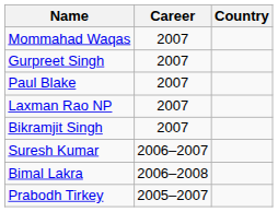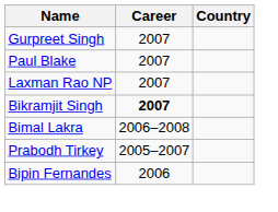- row: Mommahad Waqas | 2007
Bikramjit Singh | Career: normal -> bold
- row: Suresh Kumar | 2006–2007
+ row: Bipin Fernandes | 2006
